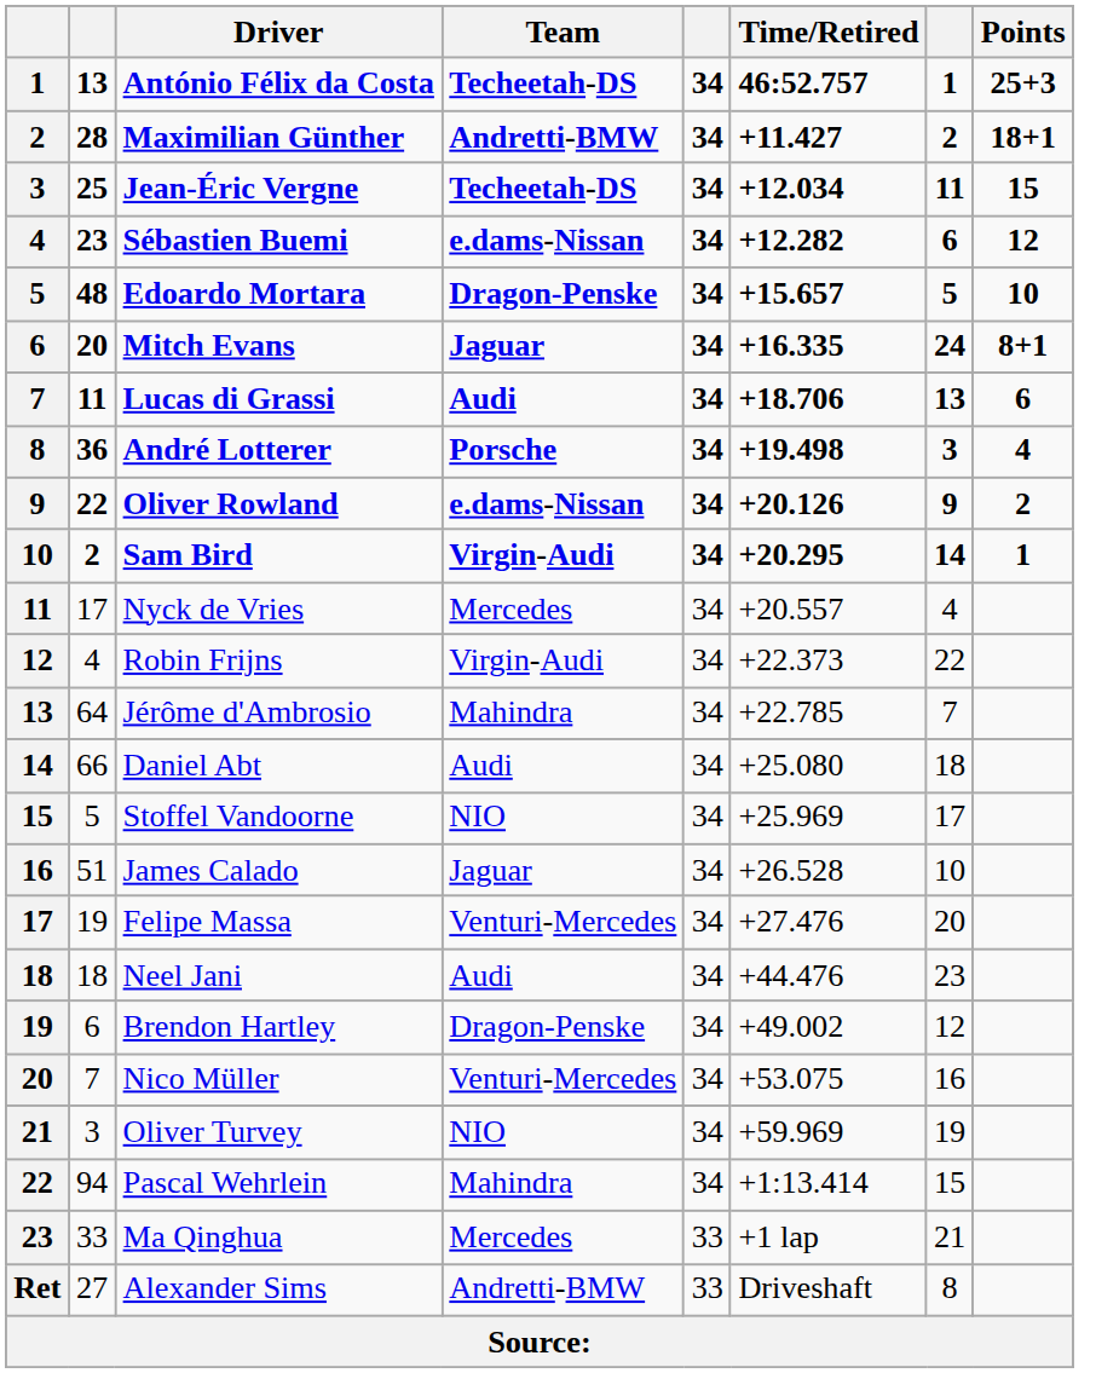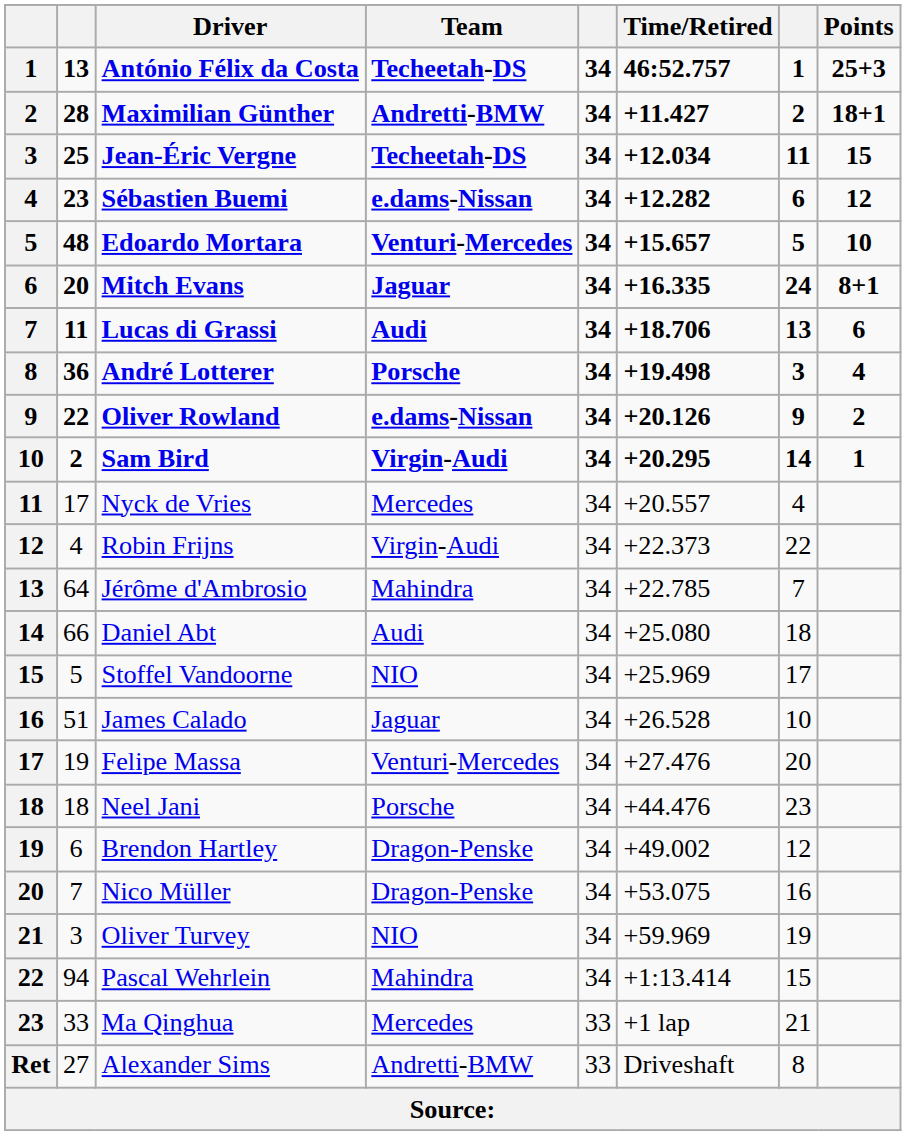Edoardo Mortara | Team: Dragon-Penske -> Venturi-Mercedes
Neel Jani | Team: Audi -> Porsche
Nico Müller | Team: Venturi-Mercedes -> Dragon-Penske
